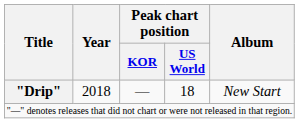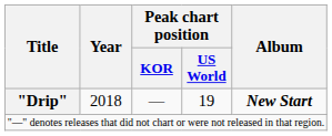"Drip" | Peak chart position / US World: 18 -> 19
"Drip" | Album: normal -> bold
